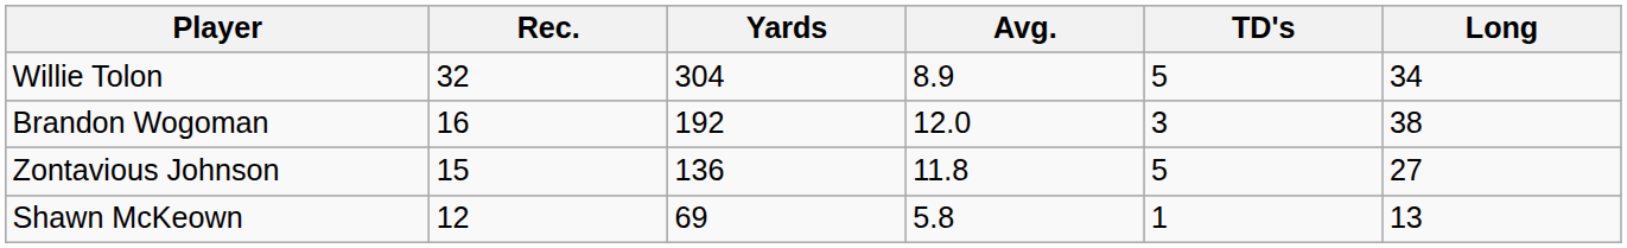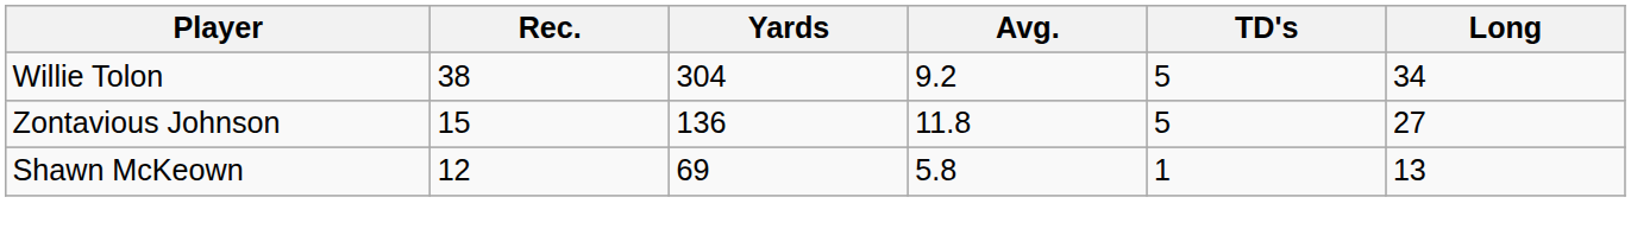Willie Tolon | Rec.: 32 -> 38
Willie Tolon | Avg.: 8.9 -> 9.2
- row: Brandon Wogoman | 16 | 192 | 12.0 | 3 | 38
